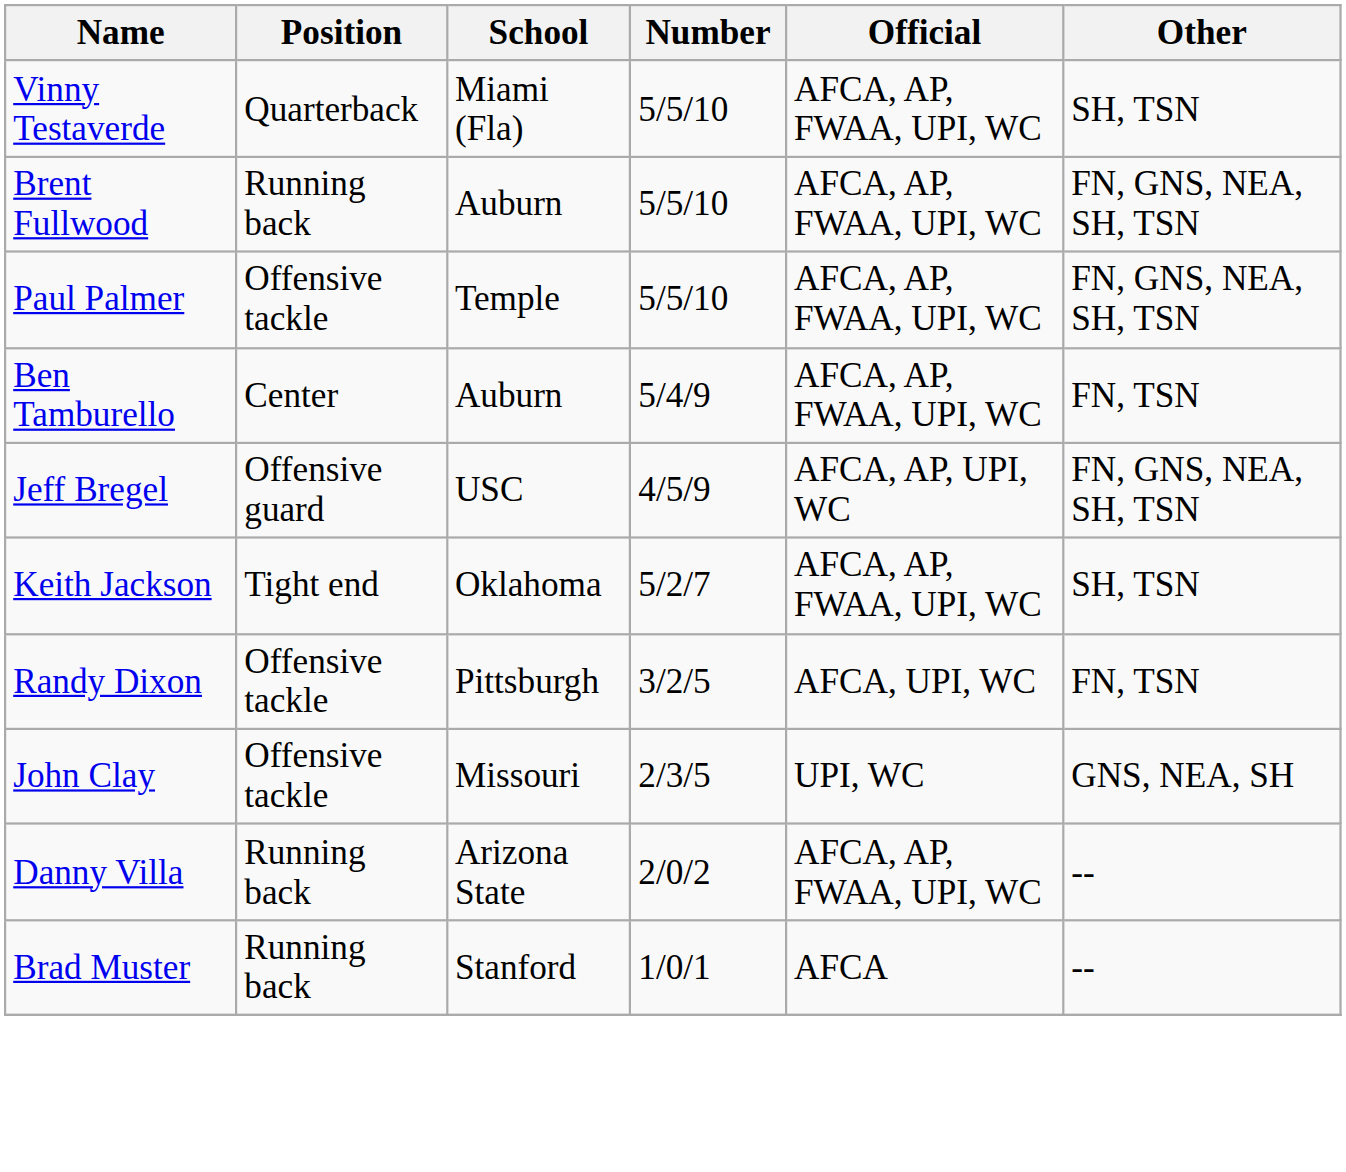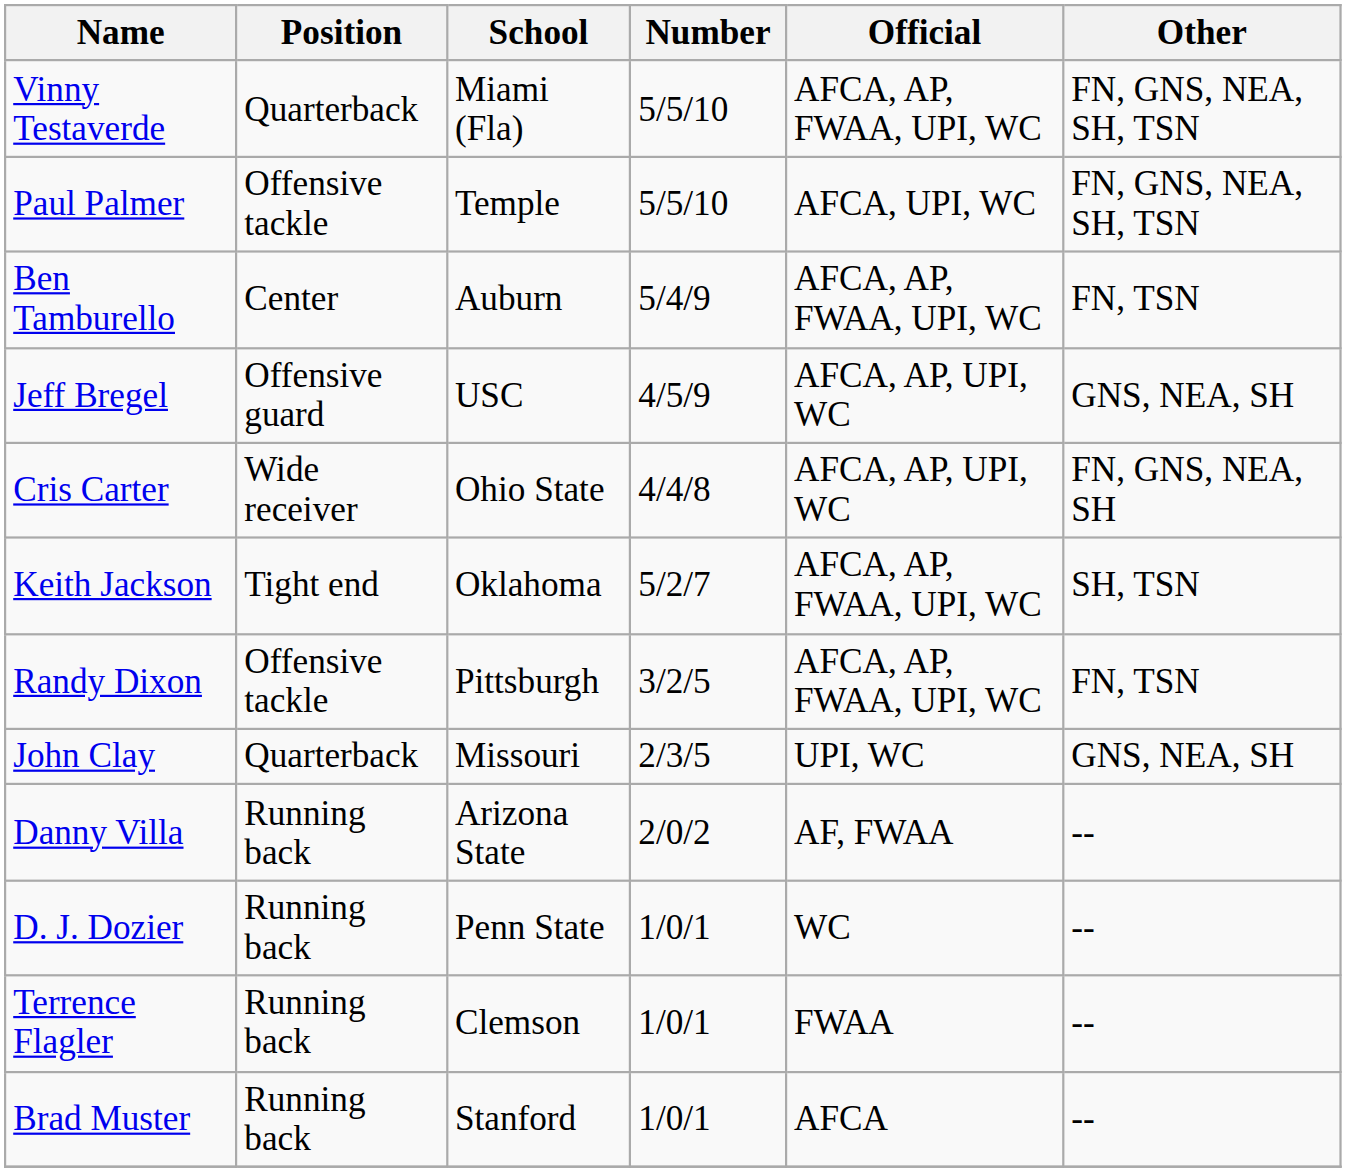Vinny Testaverde | Other: SH, TSN -> FN, GNS, NEA, SH, TSN
- row: Brent Fullwood | Running back | Auburn | 5/5/10 | AFCA, AP, FWAA, UPI, WC | FN, GNS, NEA, SH, TSN
Paul Palmer | Official: AFCA, AP, FWAA, UPI, WC -> AFCA, UPI, WC
Jeff Bregel | Other: FN, GNS, NEA, SH, TSN -> GNS, NEA, SH
+ row: Cris Carter | Wide receiver | Ohio State | 4/4/8 | AFCA, AP, UPI, WC | FN, GNS, NEA, SH
Randy Dixon | Official: AFCA, UPI, WC -> AFCA, AP, FWAA, UPI, WC
John Clay | Position: Offensive tackle -> Quarterback
Danny Villa | Official: AFCA, AP, FWAA, UPI, WC -> AF, FWAA
+ row: D. J. Dozier | Running back | Penn State | 1/0/1 | WC | --
+ row: Terrence Flagler | Running back | Clemson | 1/0/1 | FWAA | --
